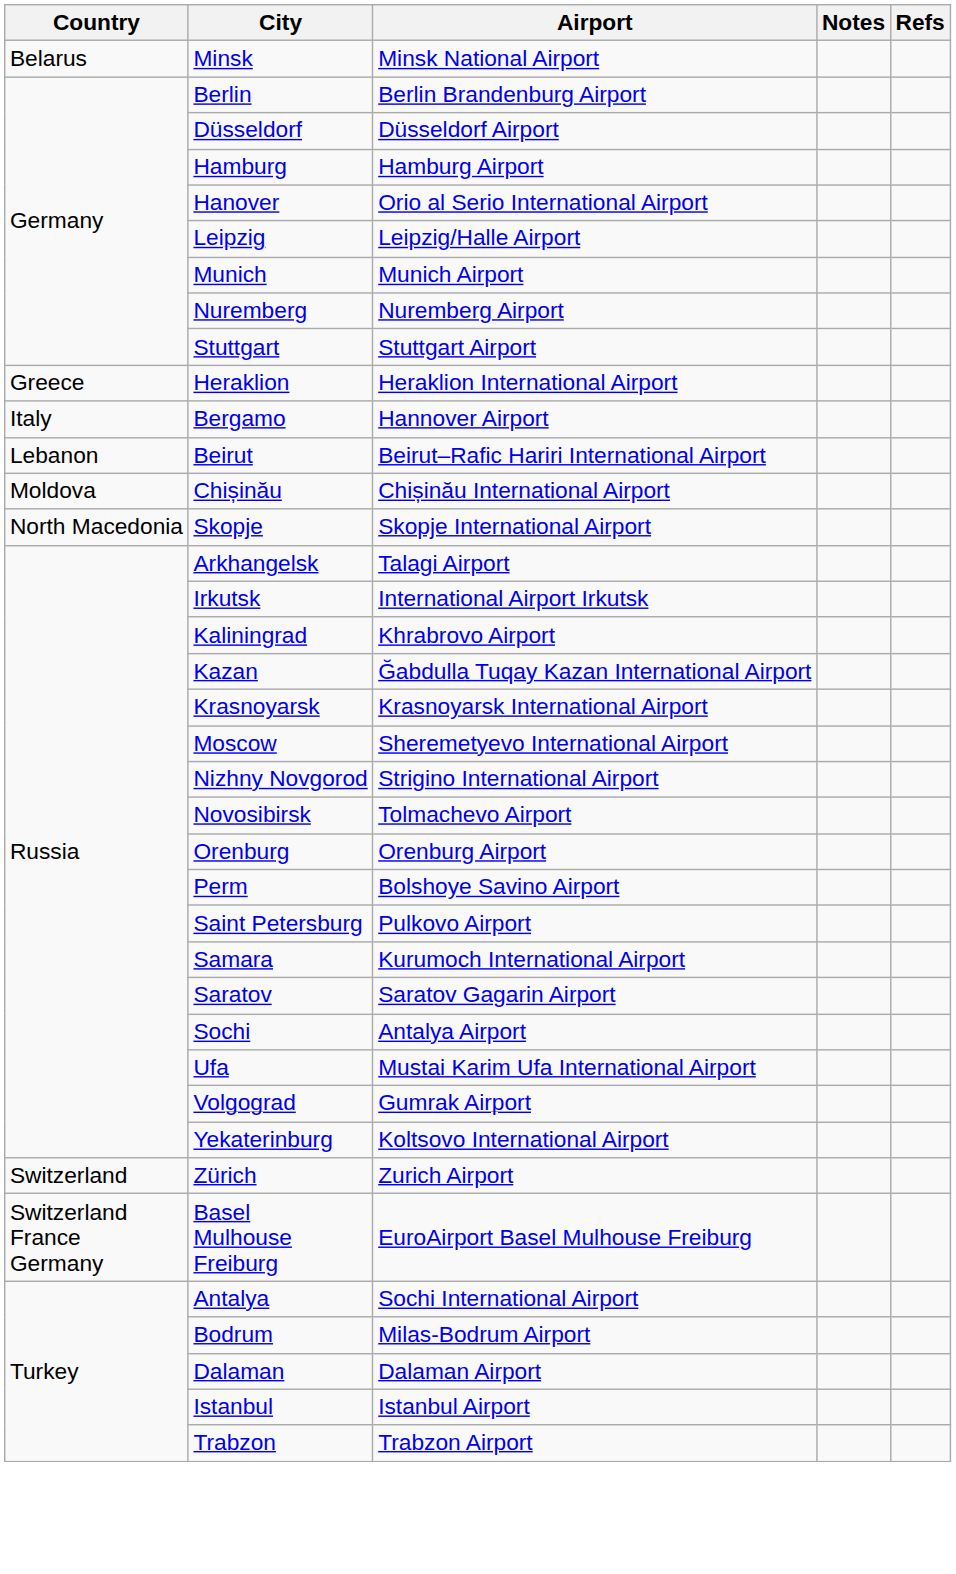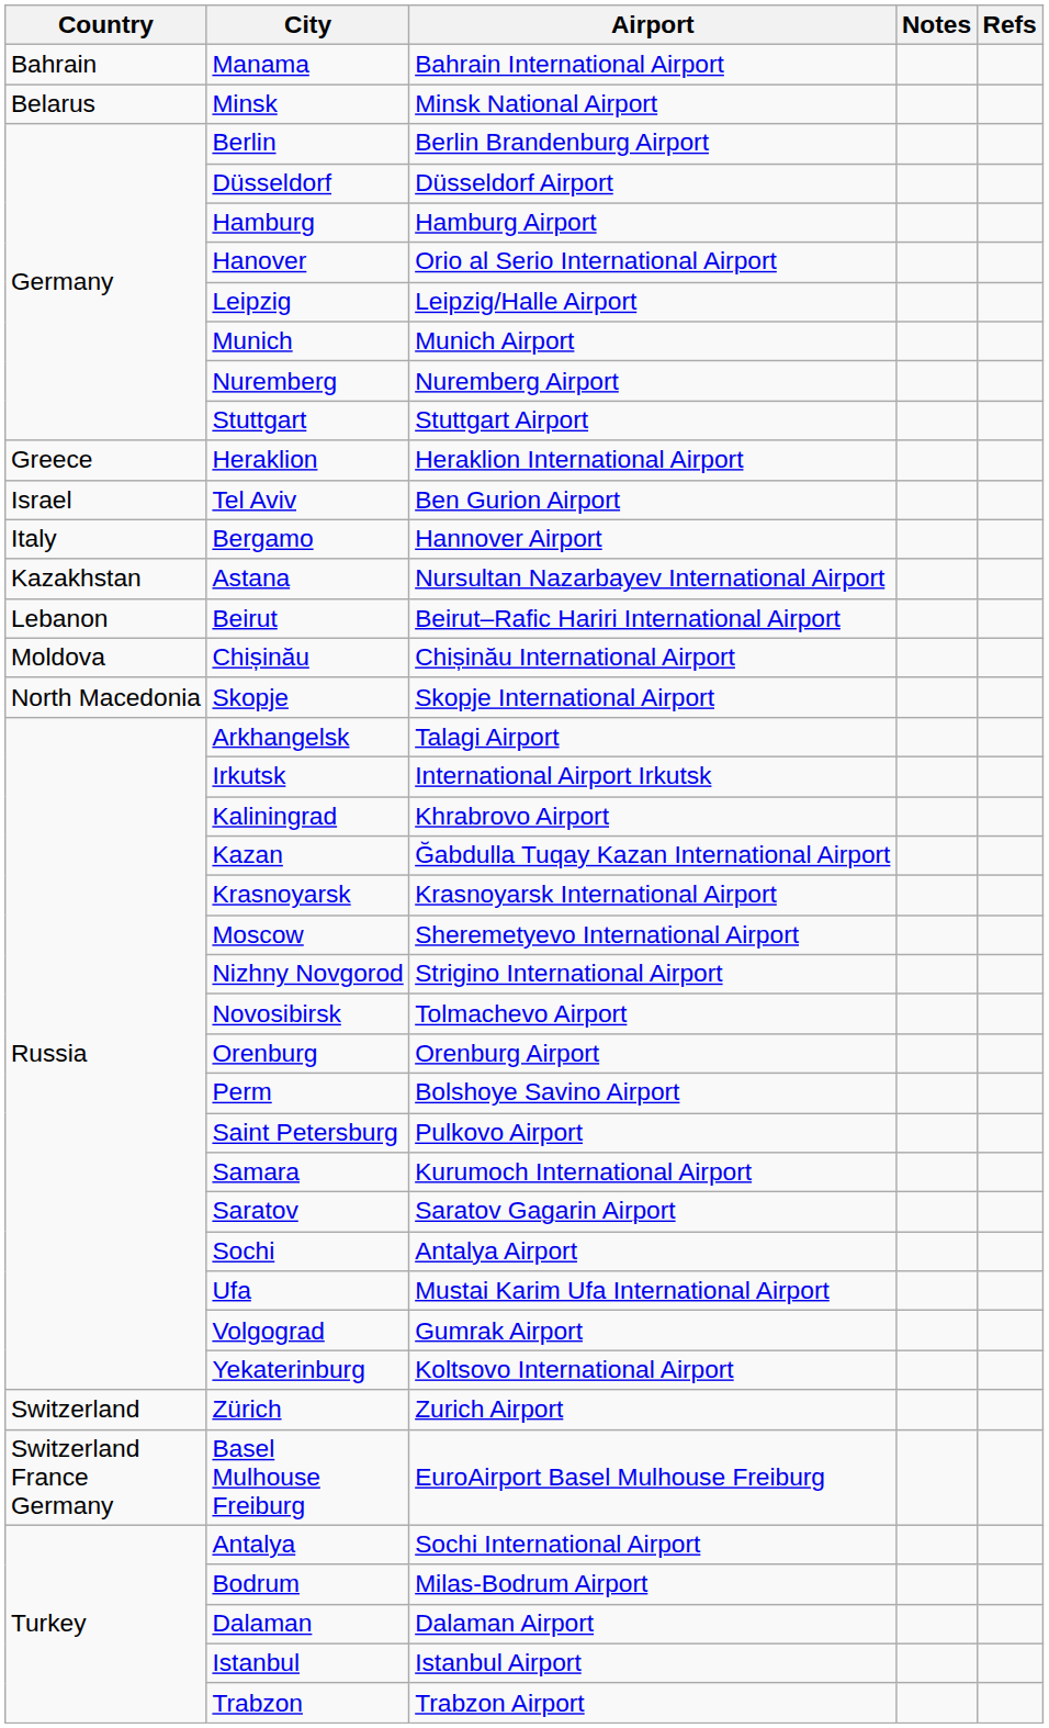+ row: Bahrain | Manama | Bahrain International Airport
+ row: Israel | Tel Aviv | Ben Gurion Airport
+ row: Kazakhstan | Astana | Nursultan Nazarbayev International Airport
